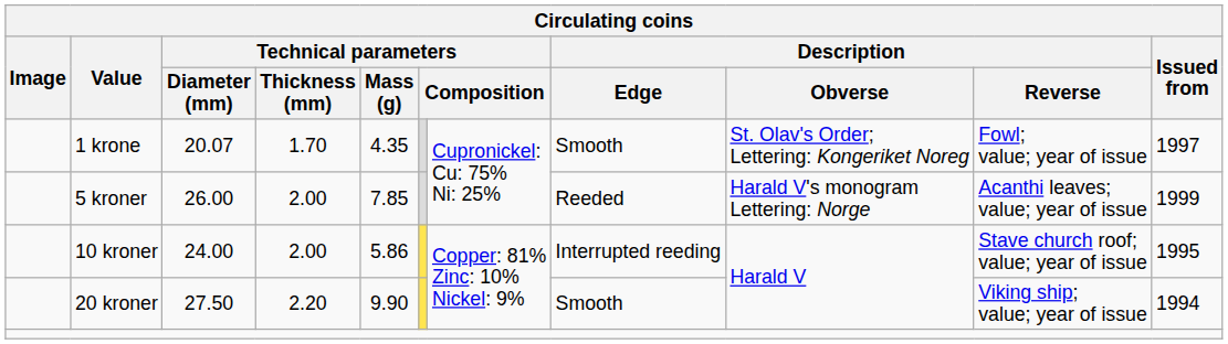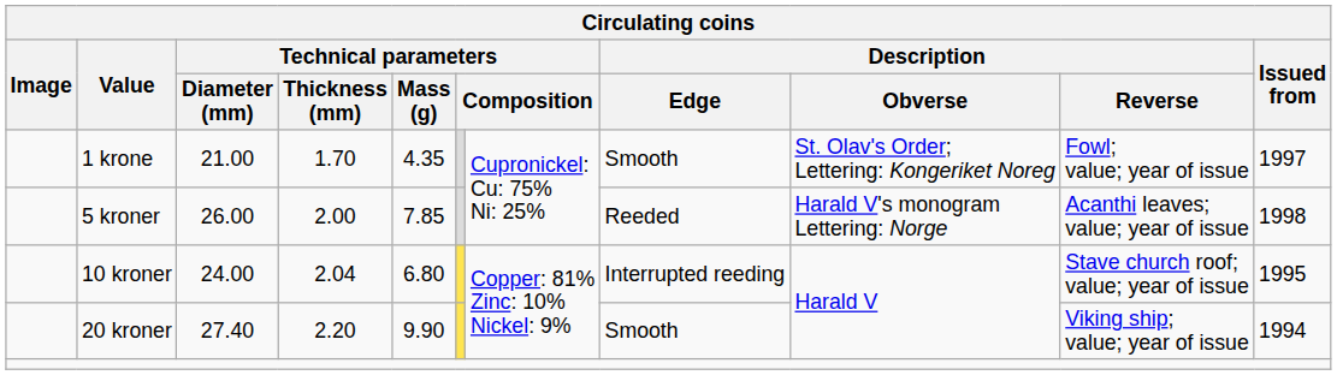1 krone | Technical parameters / Diameter (mm): 20.07 -> 21.00
5 kroner | Issued from: 1999 -> 1998
10 kroner | Technical parameters / Thickness (mm): 2.00 -> 2.04
10 kroner | Technical parameters / Mass (g): 5.86 -> 6.80
20 kroner | Technical parameters / Diameter (mm): 27.50 -> 27.40
